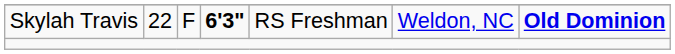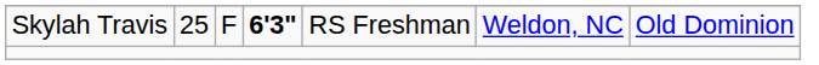Skylah Travis | column 2: 22 -> 25
Skylah Travis | column 7: bold -> normal
